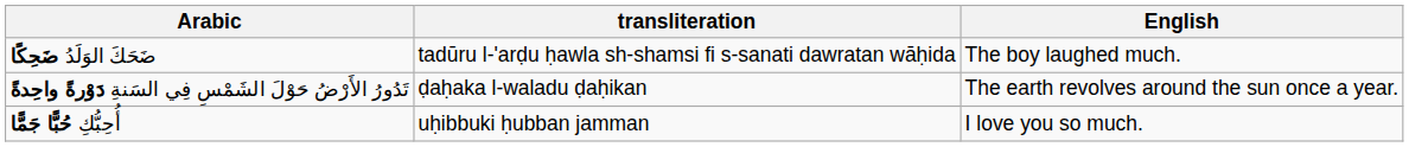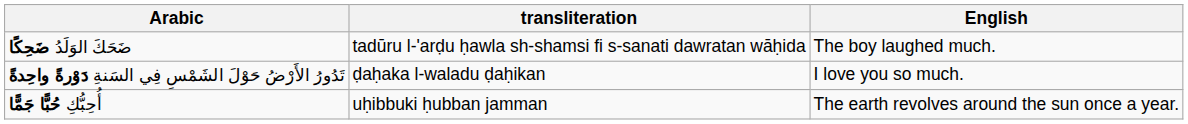تَدُورُ الأَرْضُ حَوْلَ الشَمْسِ فِي السَنةِ دَوْرةً واحِدةً | English: The earth revolves around the sun once a year. -> I love you so much.
أُحِبُّكِ حُبًّا جَمًّا | English: I love you so much. -> The earth revolves around the sun once a year.
